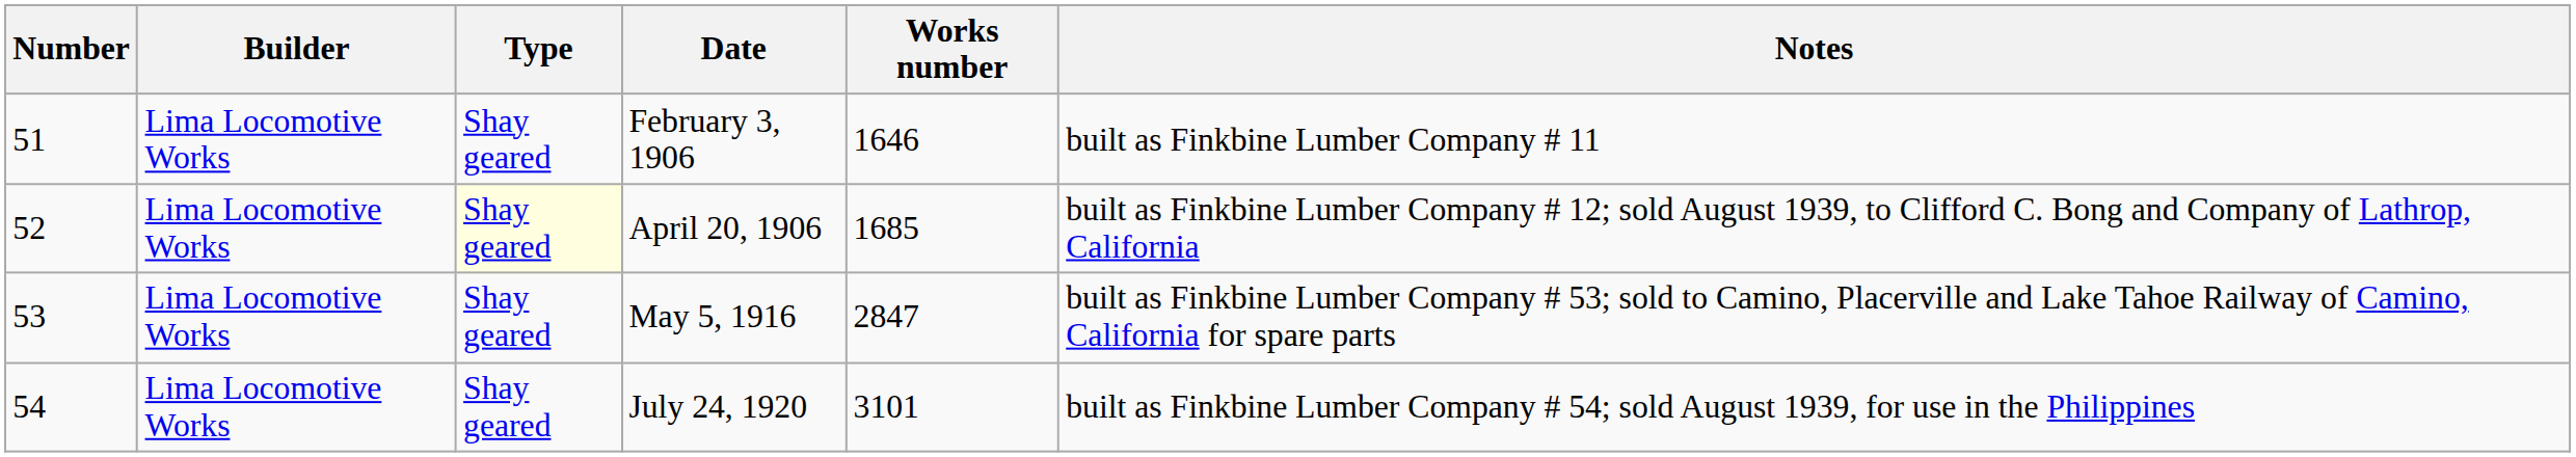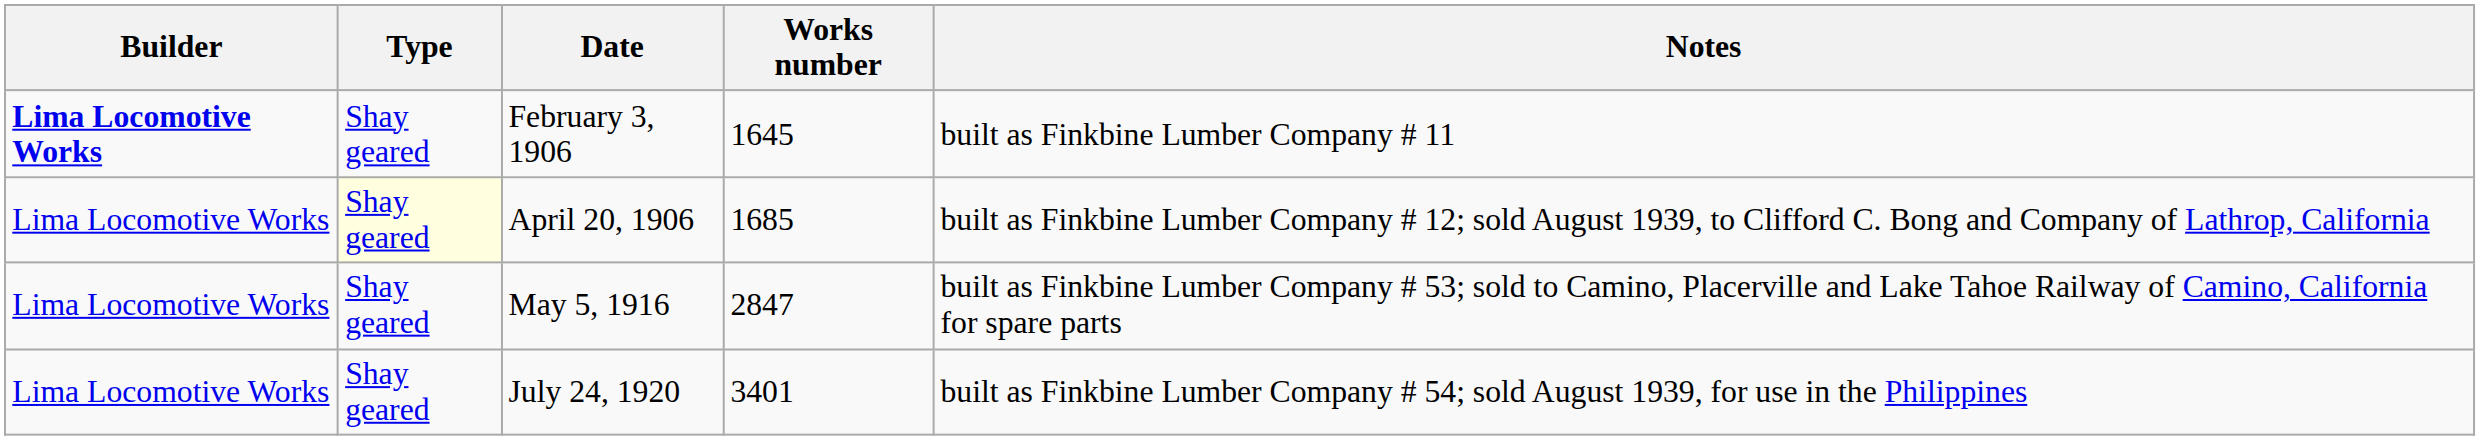- column: Number | 51 | 52 | 53 | 54
February 3, 1906 | Builder: normal -> bold
February 3, 1906 | Works number: 1646 -> 1645
July 24, 1920 | Works number: 3101 -> 3401
